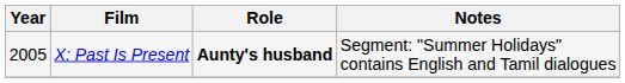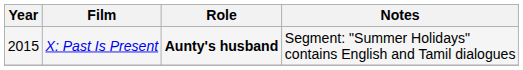X: Past Is Present | Year: 2005 -> 2015
